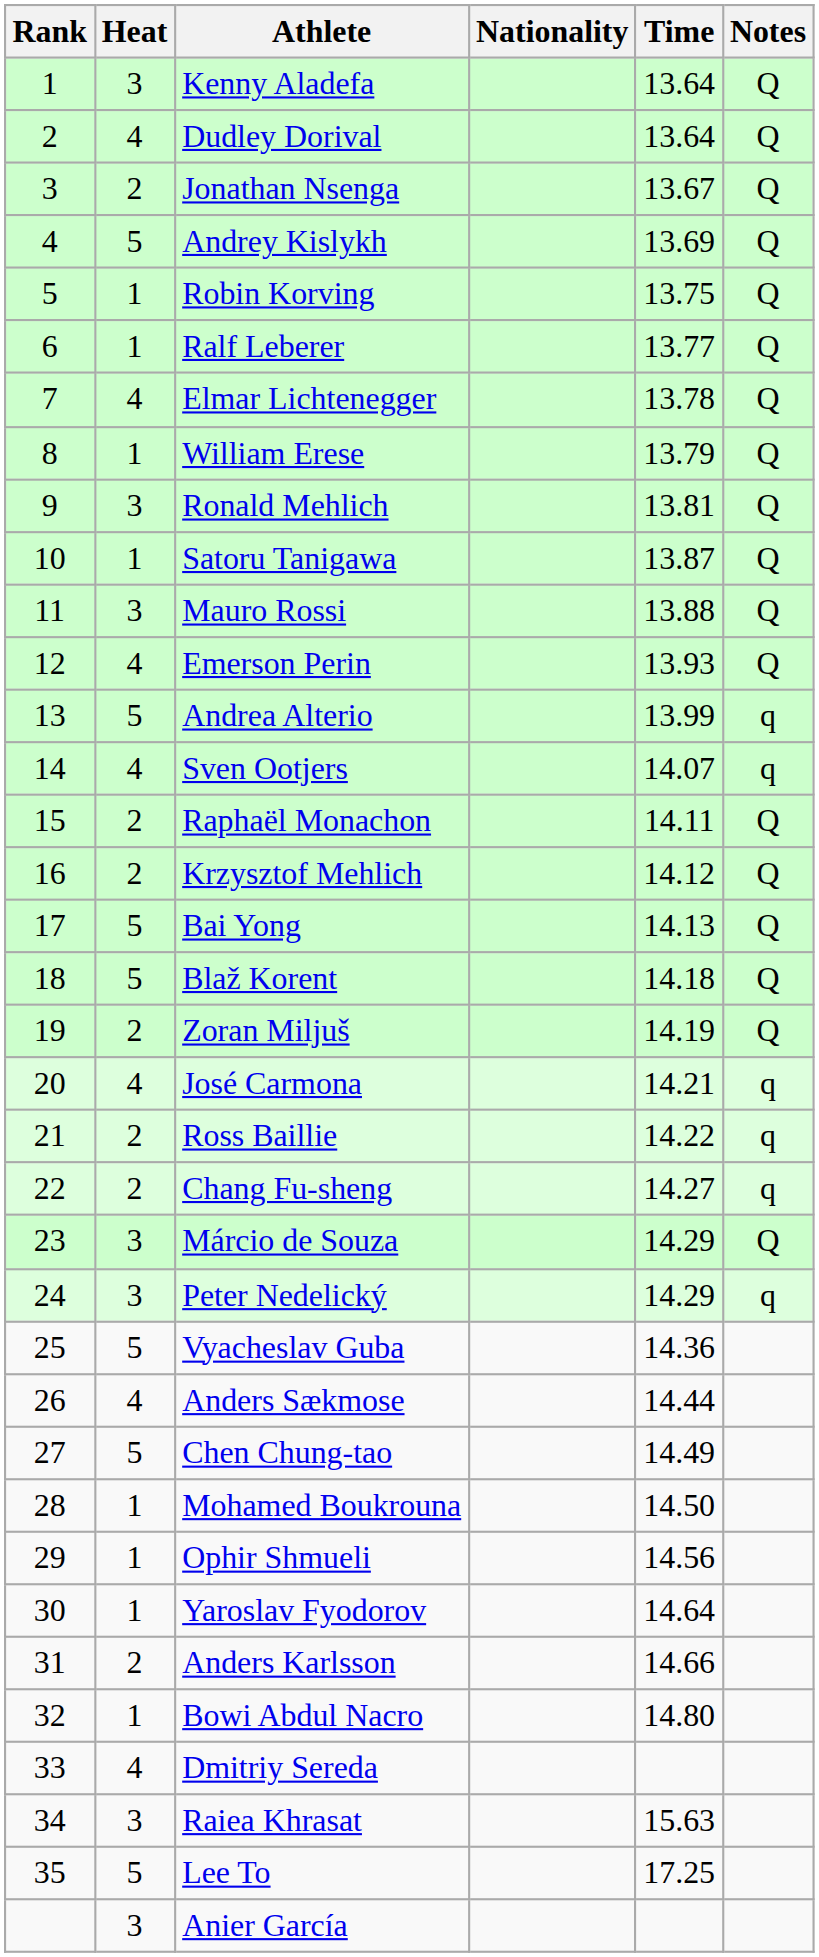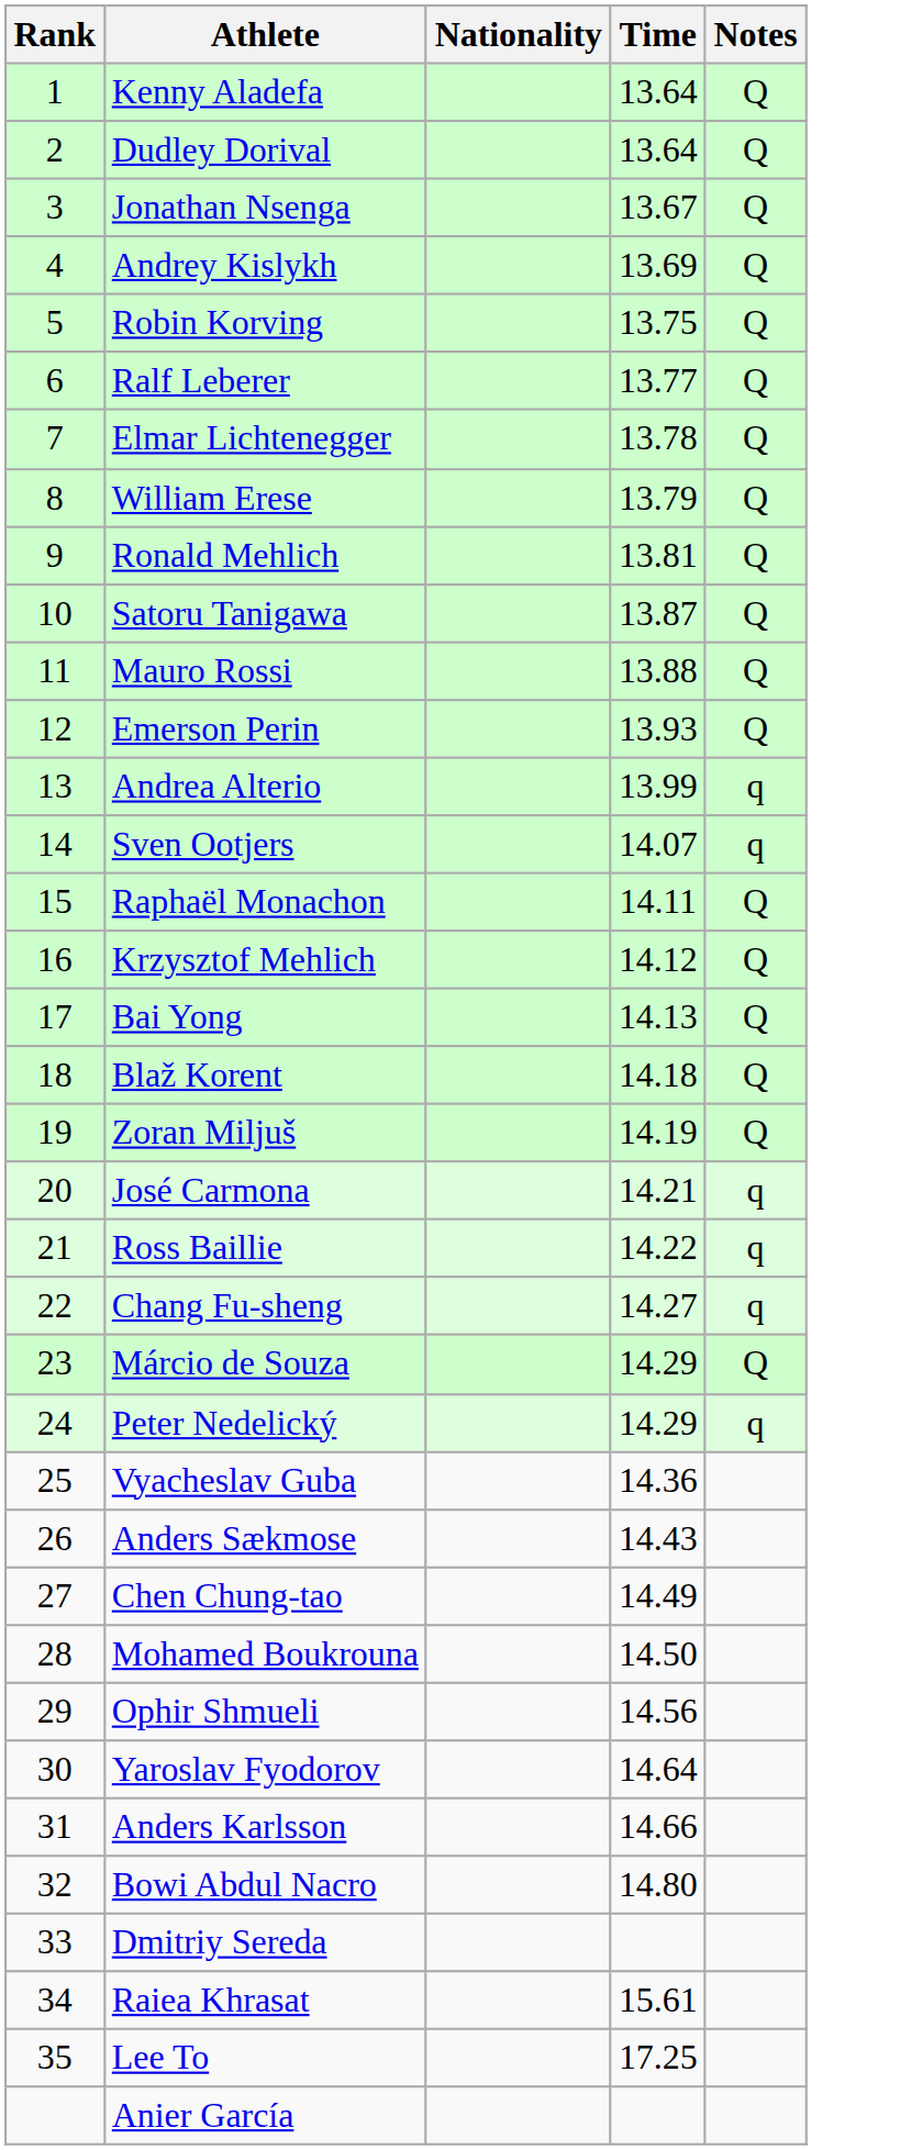- column: Heat | 3 | 4 | 2 | 5 | 1 | 1 | 4 | 1 | 3 | 1 | 3 | 4 | 5 | 4 | 2 | 2 | 5 | 5 | 2 | 4 | 2 | 2 | 3 | 3 | 5 | 4 | 5 | 1 | 1 | 1 | 2 | 1 | 4 | 3 | 5 | 3
Anders Sækmose | Time: 14.44 -> 14.43
Raiea Khrasat | Time: 15.63 -> 15.61
